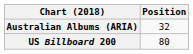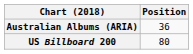Australian Albums (ARIA) | Position: 32 -> 36
